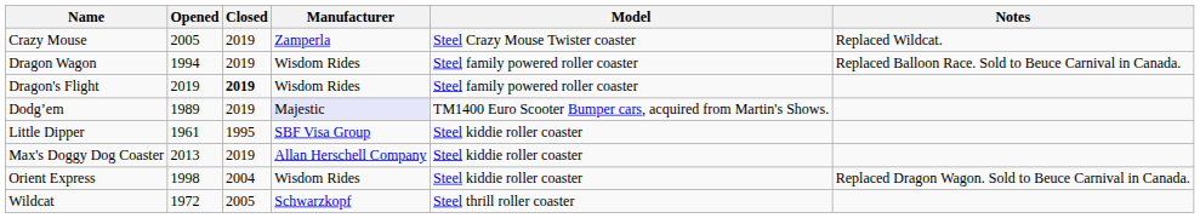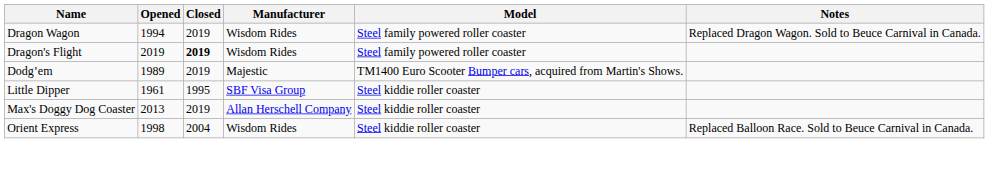- row: Crazy Mouse | 2005 | 2019 | Zamperla | Steel Crazy Mouse Twister coaster | Replaced Wildcat.
Dragon Wagon | Notes: Replaced Balloon Race. Sold to Beuce Carnival in Canada. -> Replaced Dragon Wagon. Sold to Beuce Carnival in Canada.
Dodg’em | Manufacturer: lavender background -> no background
Orient Express | Notes: Replaced Dragon Wagon. Sold to Beuce Carnival in Canada. -> Replaced Balloon Race. Sold to Beuce Carnival in Canada.
- row: Wildcat | 1972 | 2005 | Schwarzkopf | Steel thrill roller coaster
